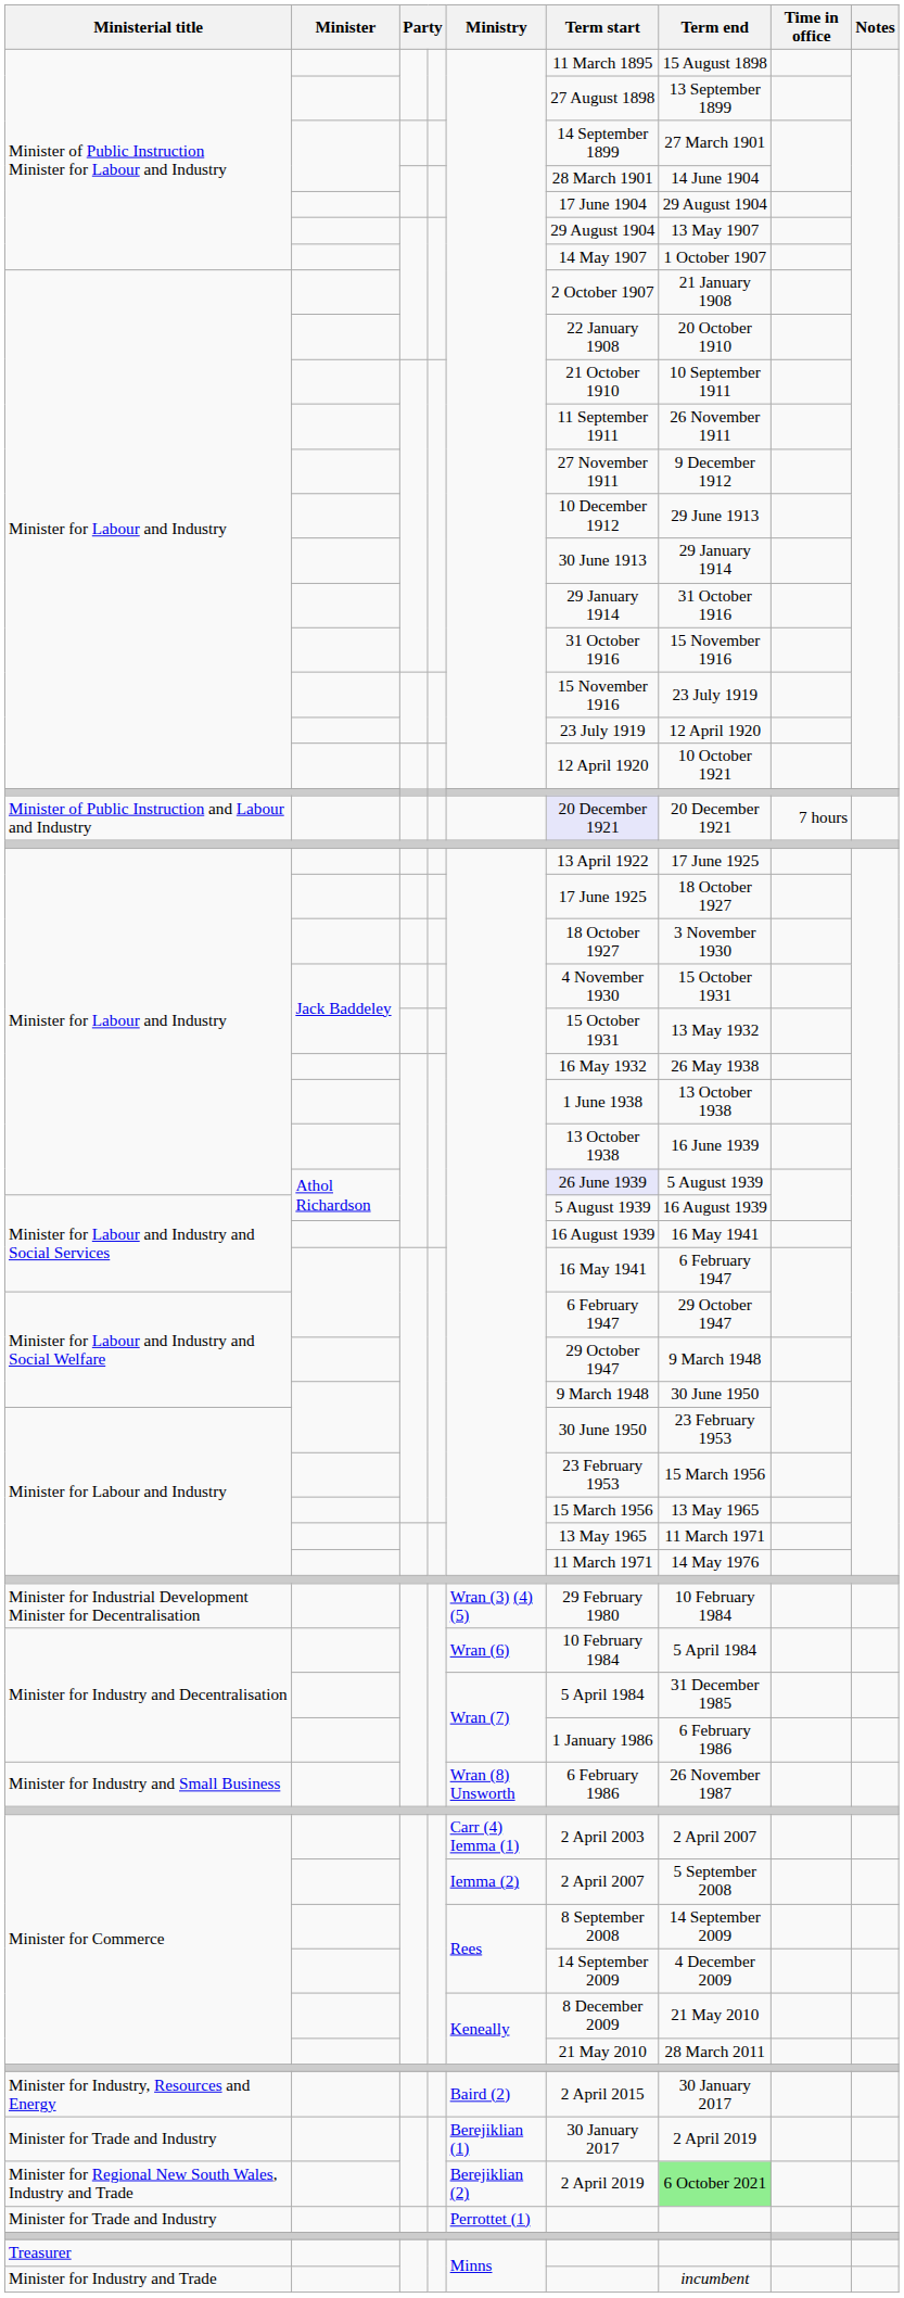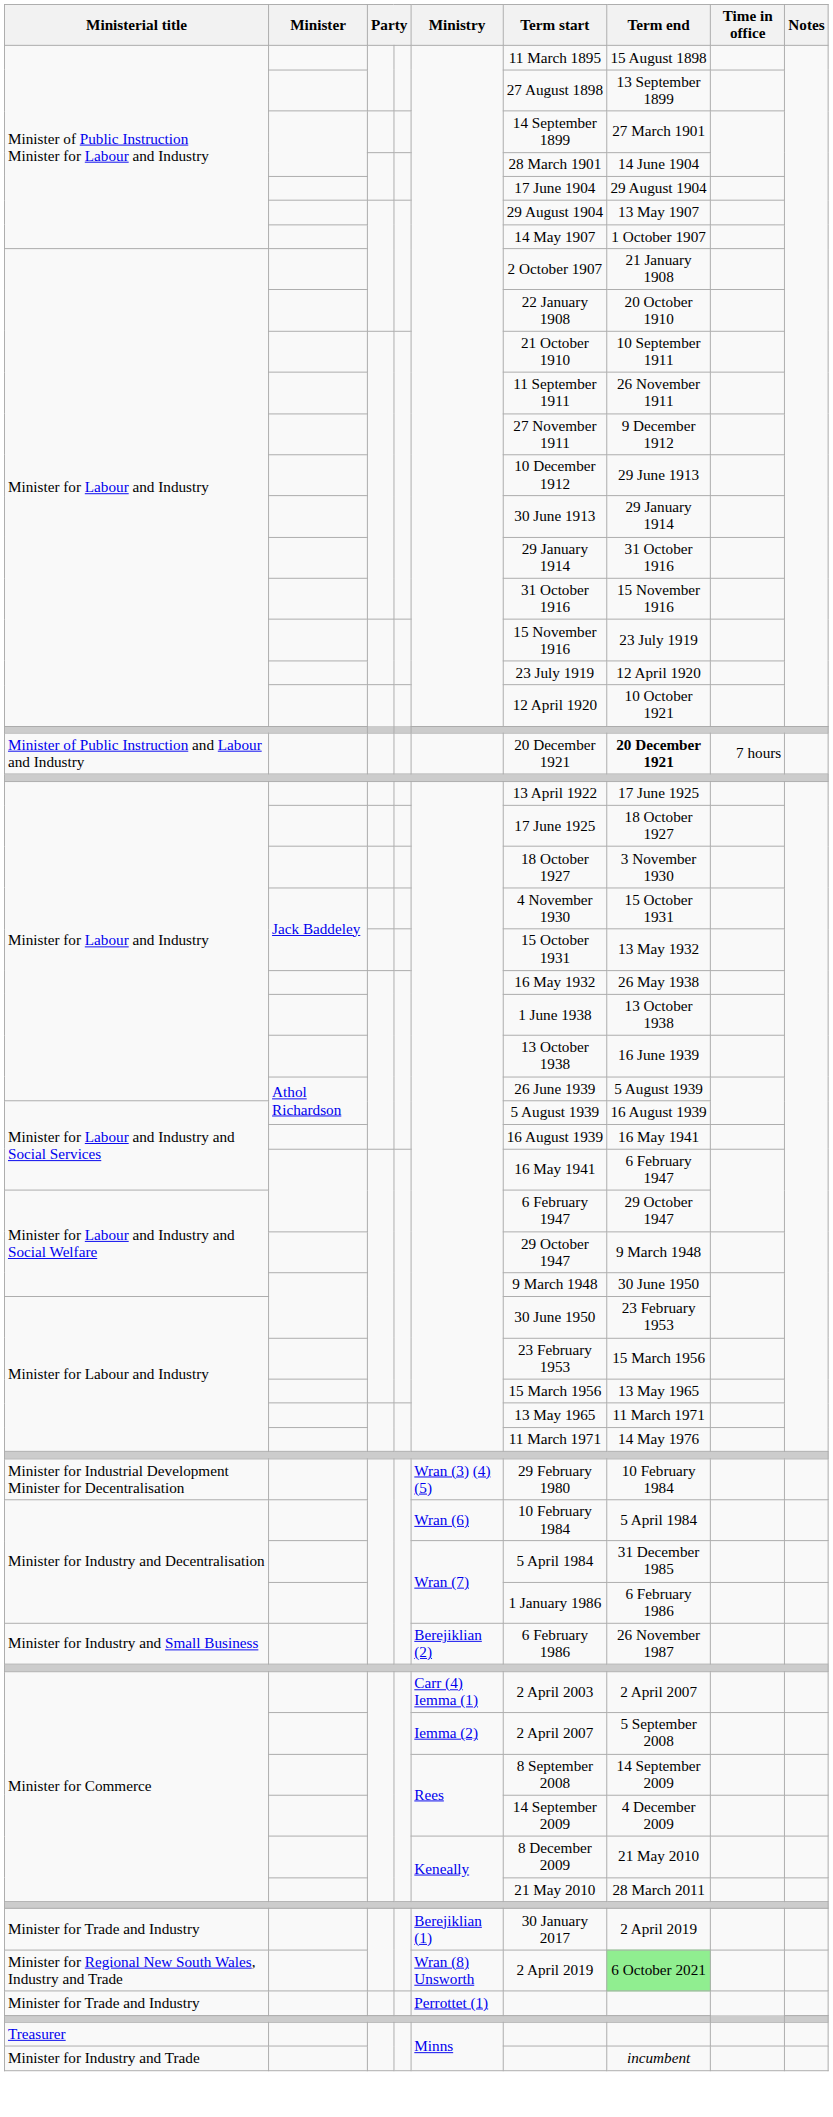Minister of Public Instruction and Labour and Industry | Term start: lavender background -> no background
Minister of Public Instruction and Labour and Industry | Term end: normal -> bold
Minister for Labour and Industry / Athol Richardson | Term start: lavender background -> no background
Minister for Industry and Small Business | Ministry: Wran (8) Unsworth -> Berejiklian (2)
- row: Minister for Industry, Resources and Energy | Baird (2) | 2 April 2015 | 30 January 2017
Minister for Regional New South Wales, Industry and Trade | Ministry: Berejiklian (2) -> Wran (8) Unsworth
